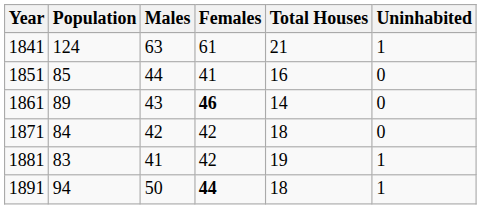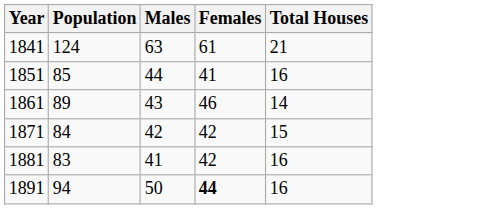- column: Uninhabited | 1 | 0 | 0 | 0 | 1 | 1
1861 | Females: bold -> normal
1871 | Total Houses: 18 -> 15
1881 | Total Houses: 19 -> 16
1891 | Total Houses: 18 -> 16
